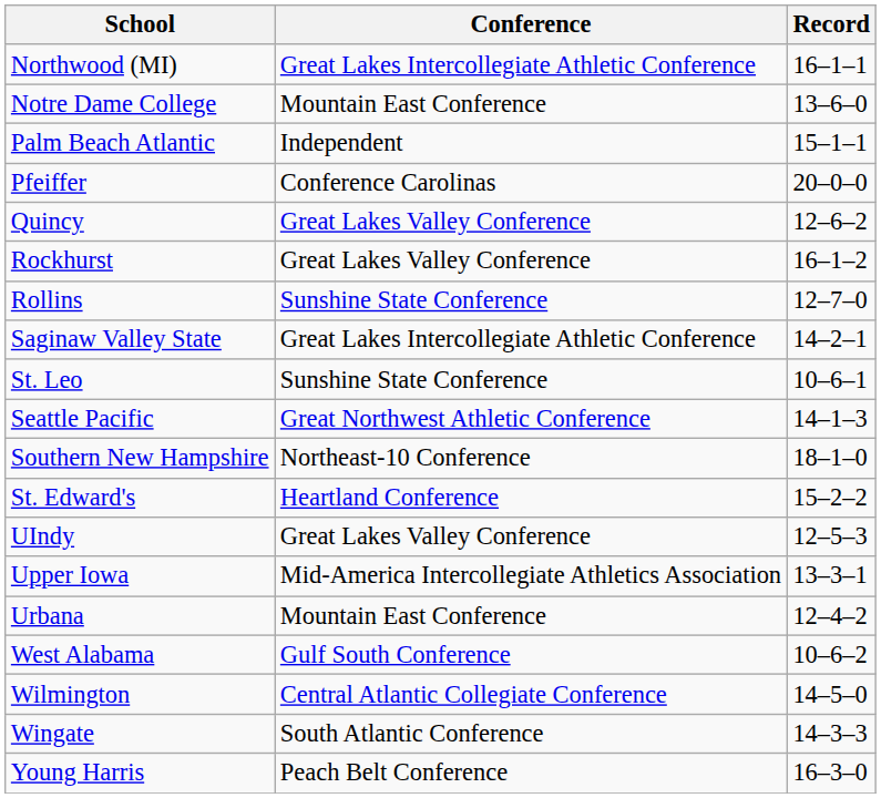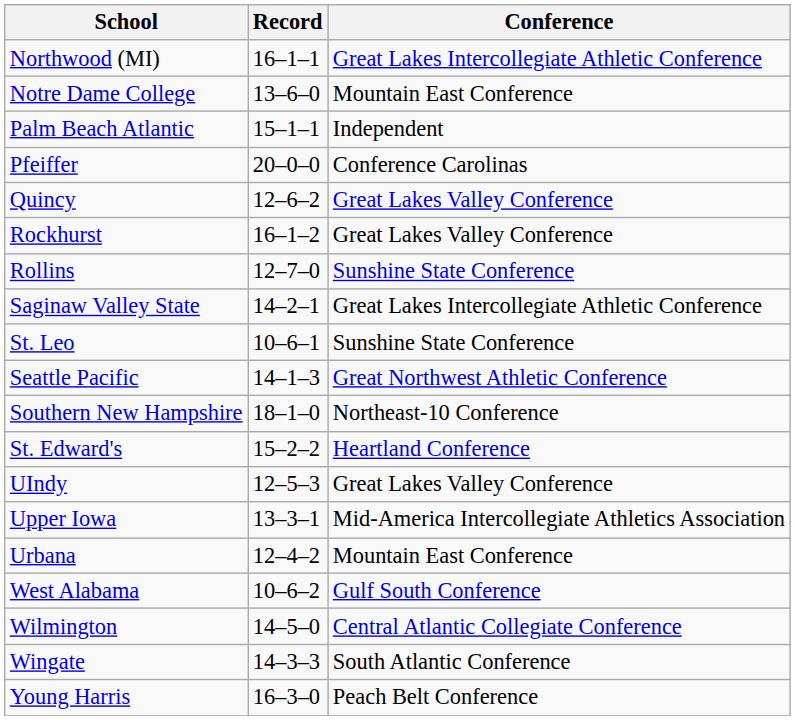columns swapped: Conference <-> Record
